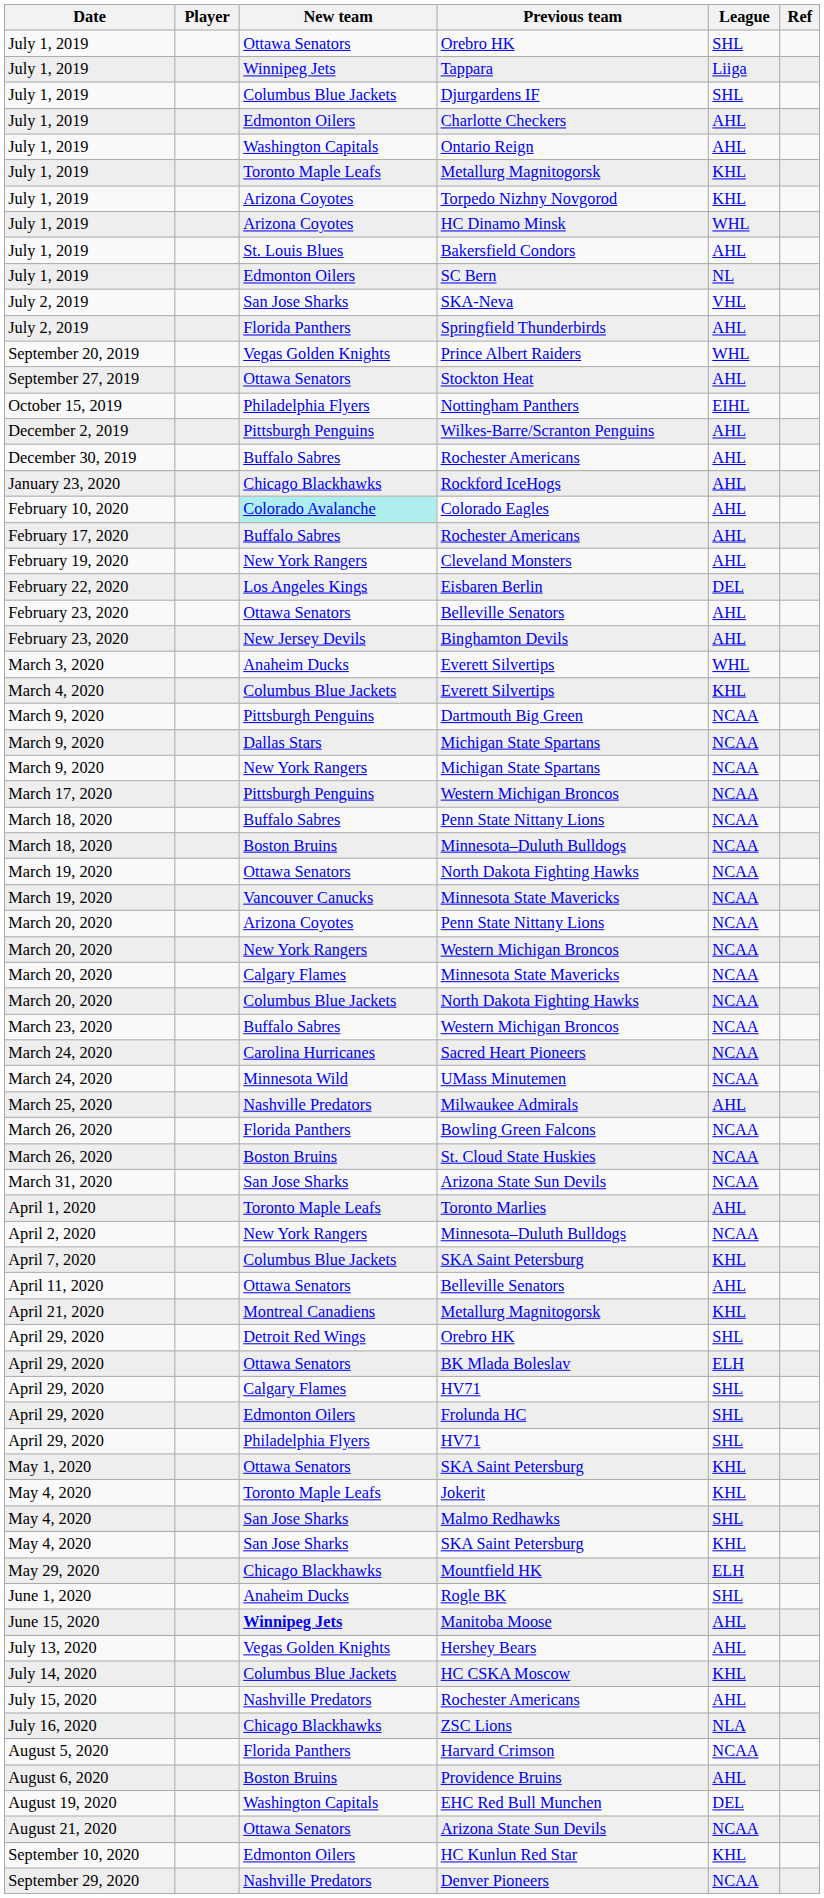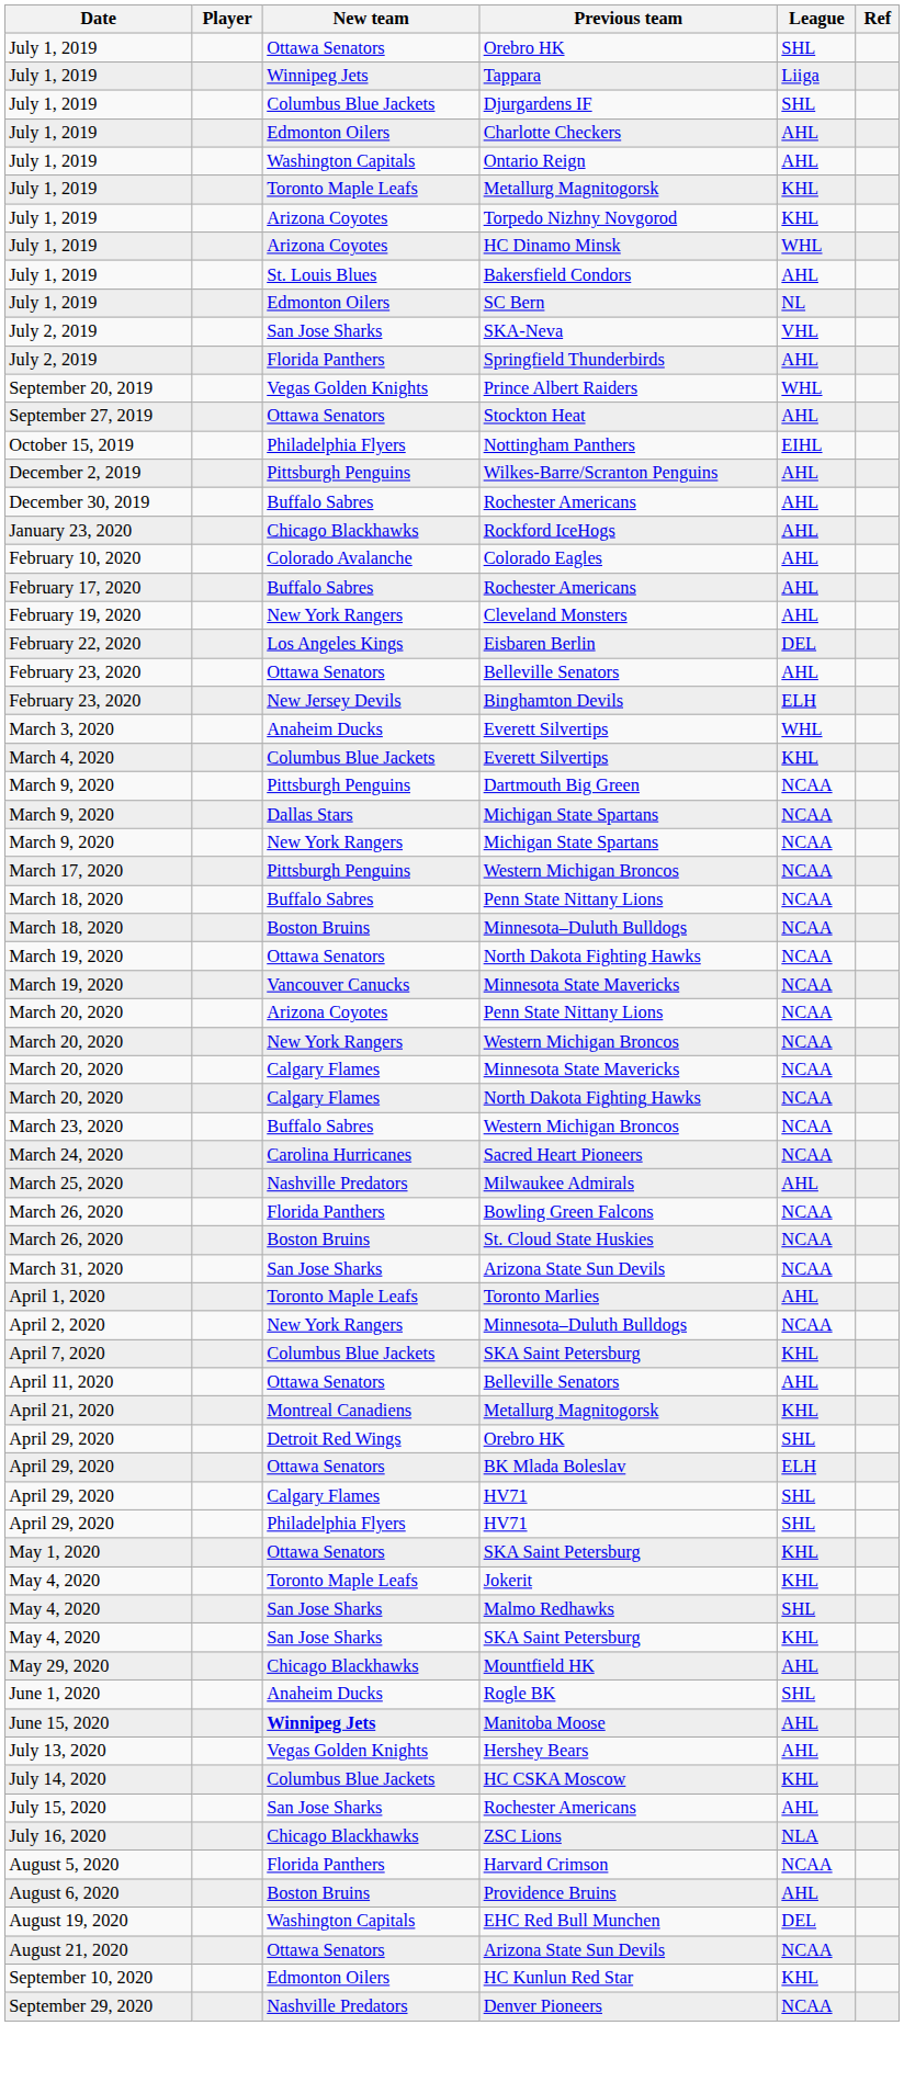Colorado Eagles | New team: paleturquoise background -> no background
Binghamton Devils | League: AHL -> ELH
March 20, 2020 / North Dakota Fighting Hawks | New team: Columbus Blue Jackets -> Calgary Flames
- row: March 24, 2020 | Minnesota Wild | UMass Minutemen | NCAA
- row: April 29, 2020 | Edmonton Oilers | Frolunda HC | SHL
Mountfield HK | League: ELH -> AHL
July 15, 2020 / Rochester Americans | New team: Nashville Predators -> San Jose Sharks
